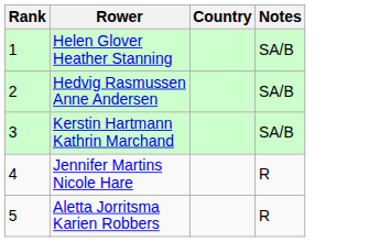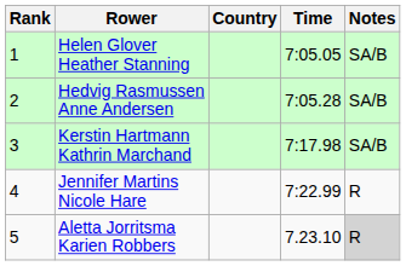+ column: Time | 7:05.05 | 7:05.28 | 7:17.98 | 7:22.99 | 7.23.10
Aletta Jorritsma Karien Robbers | Notes: no background -> lightgrey background
